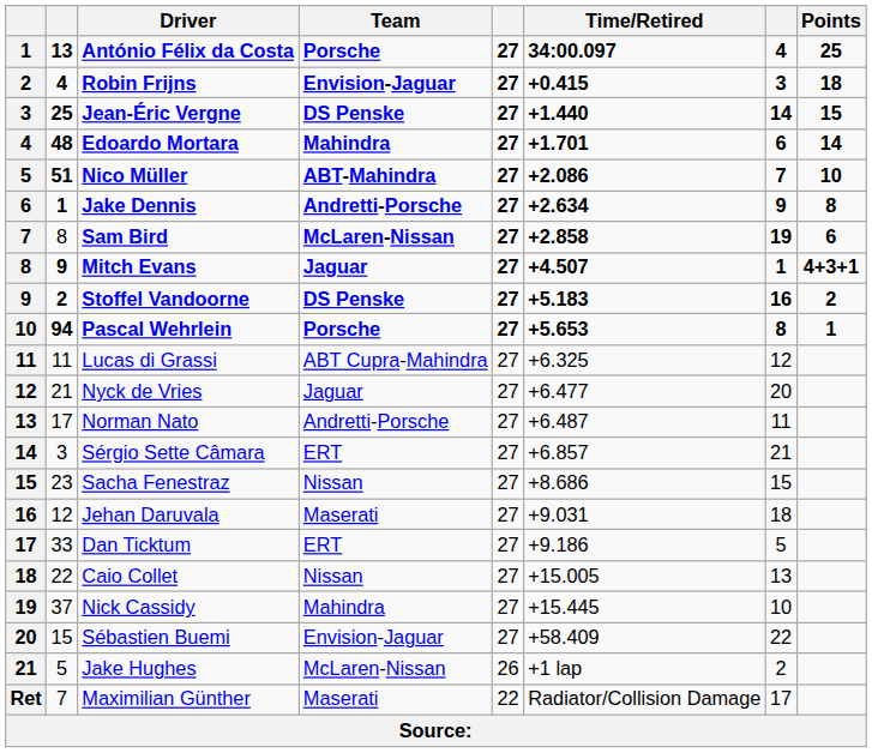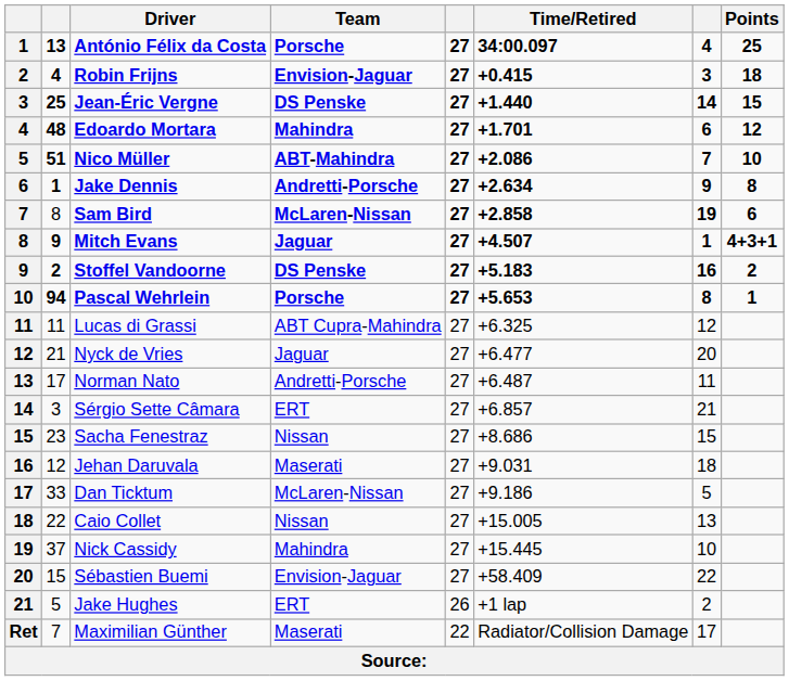Edoardo Mortara | Points: 14 -> 12
Dan Ticktum | Team: ERT -> McLaren-Nissan
Jake Hughes | Team: McLaren-Nissan -> ERT
